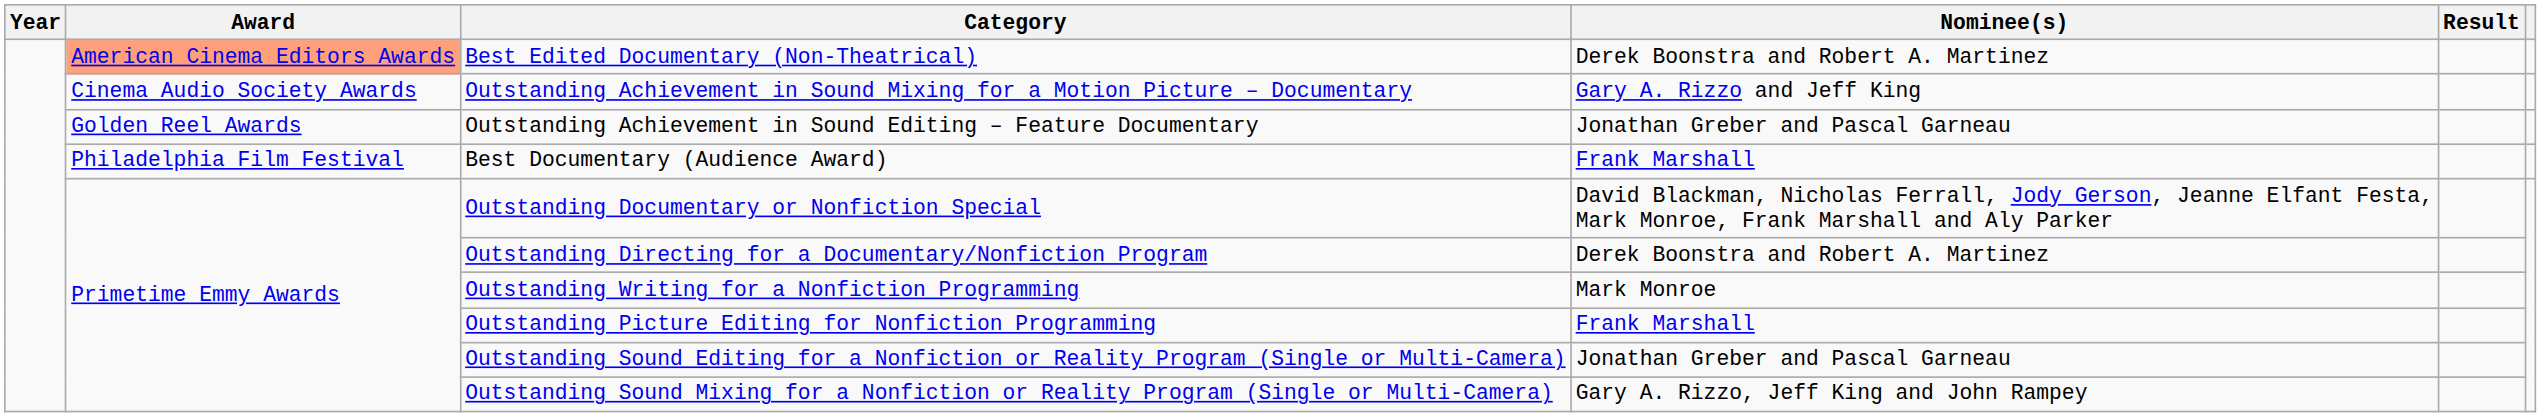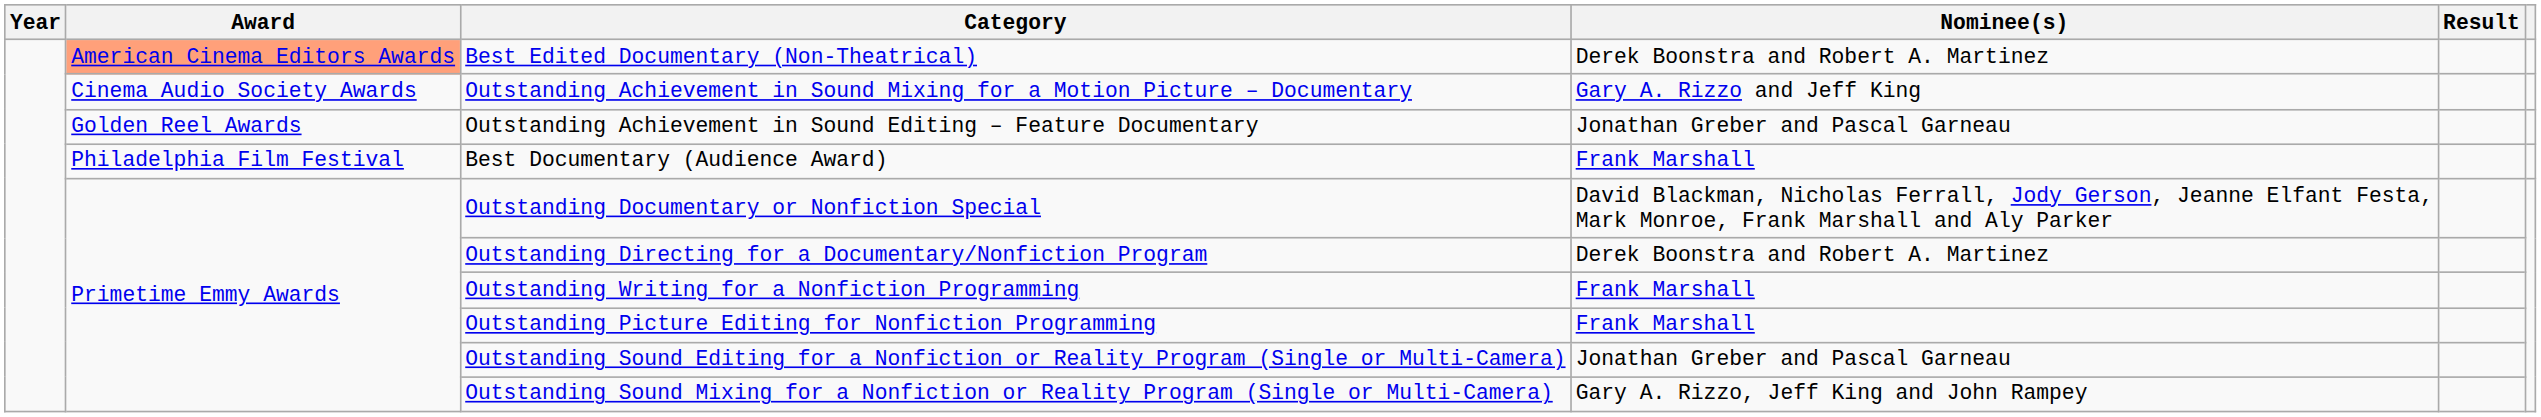Outstanding Writing for a Nonfiction Programming | Nominee(s): Mark Monroe -> Frank Marshall
